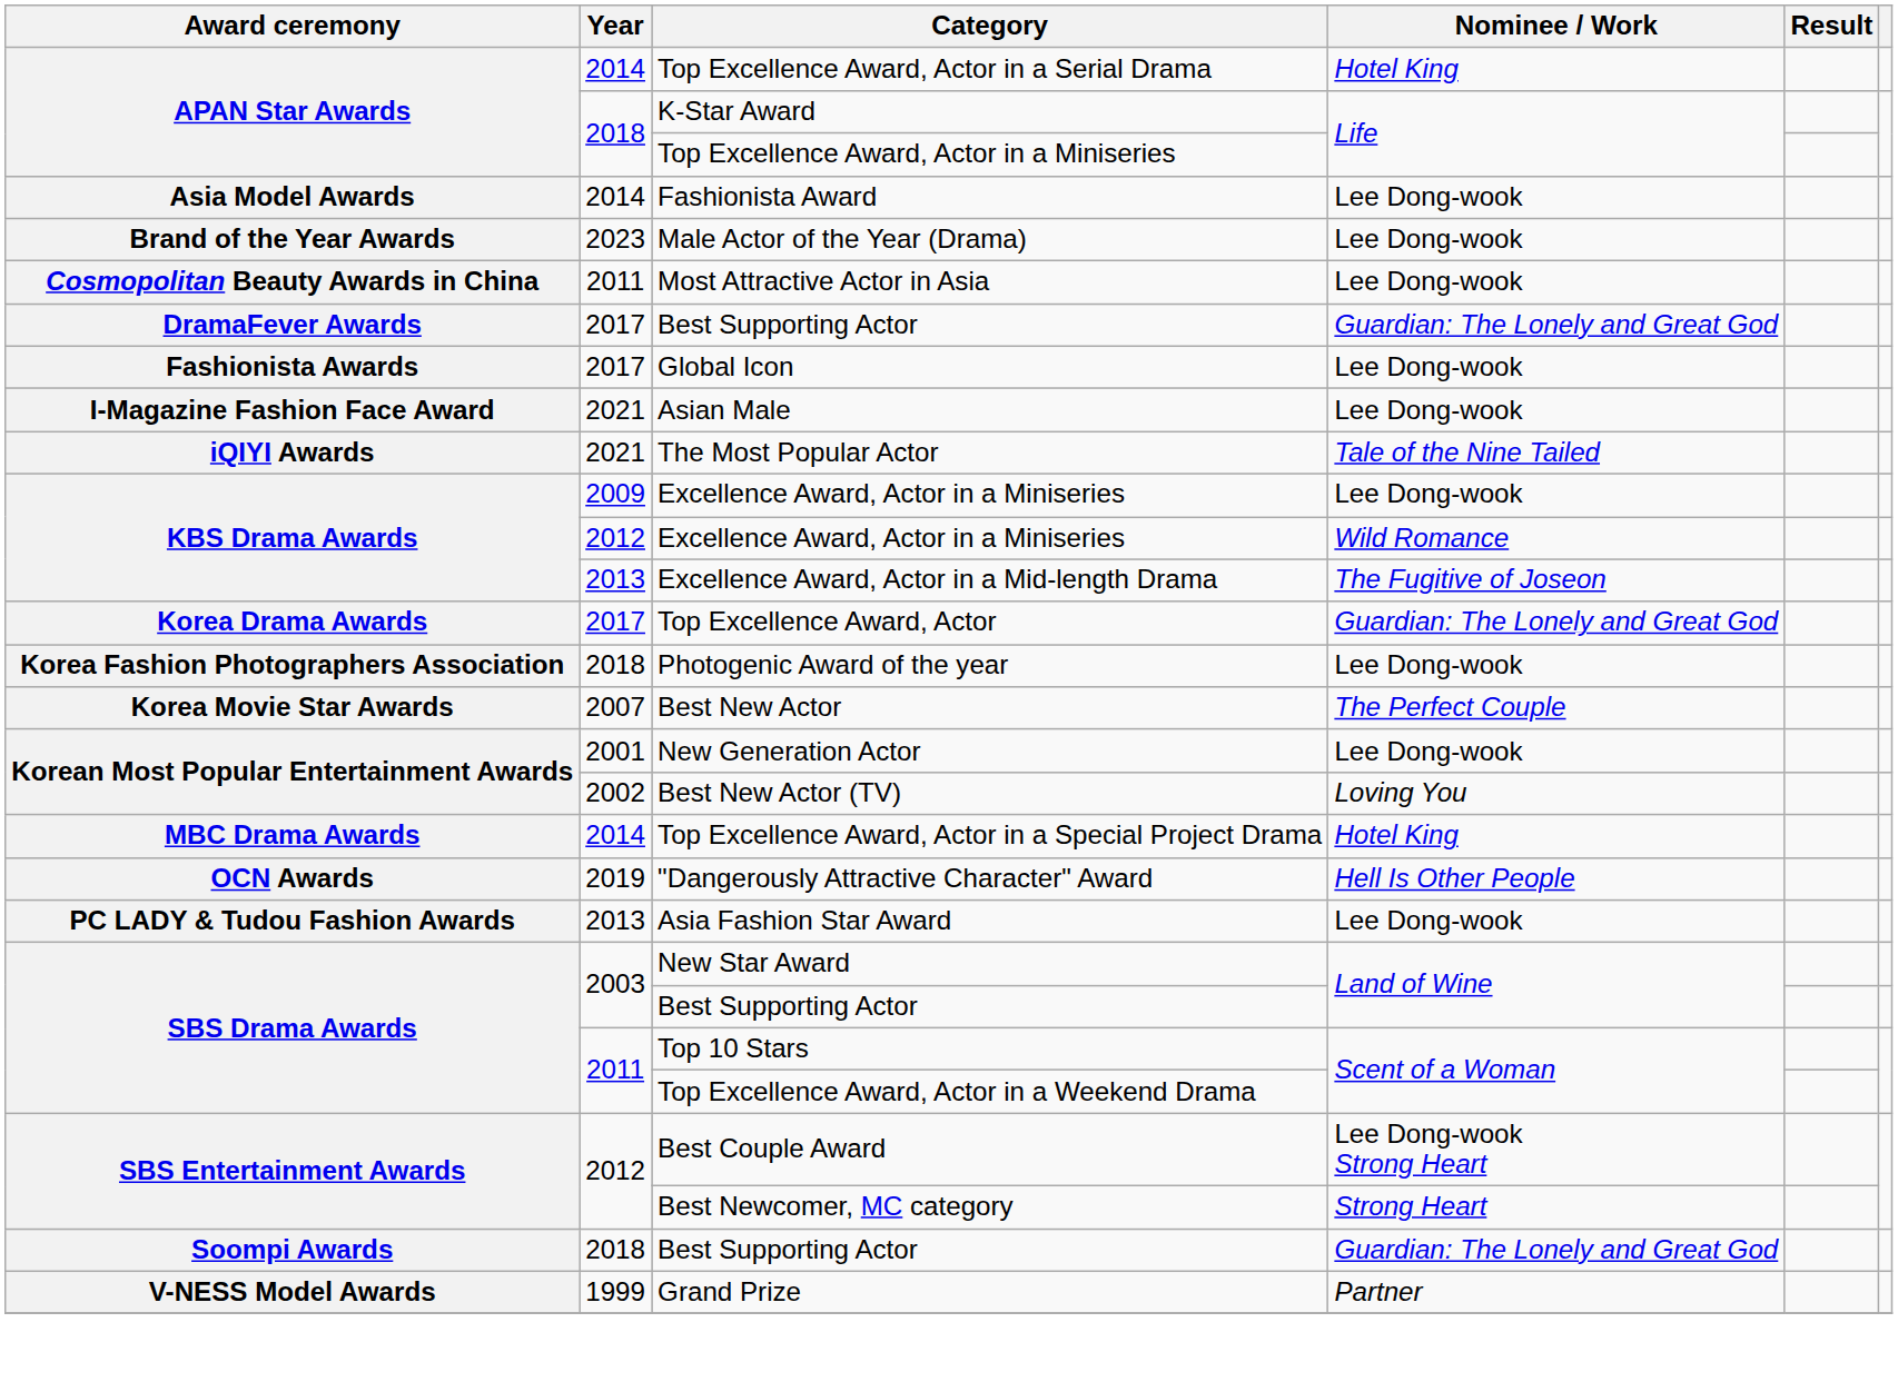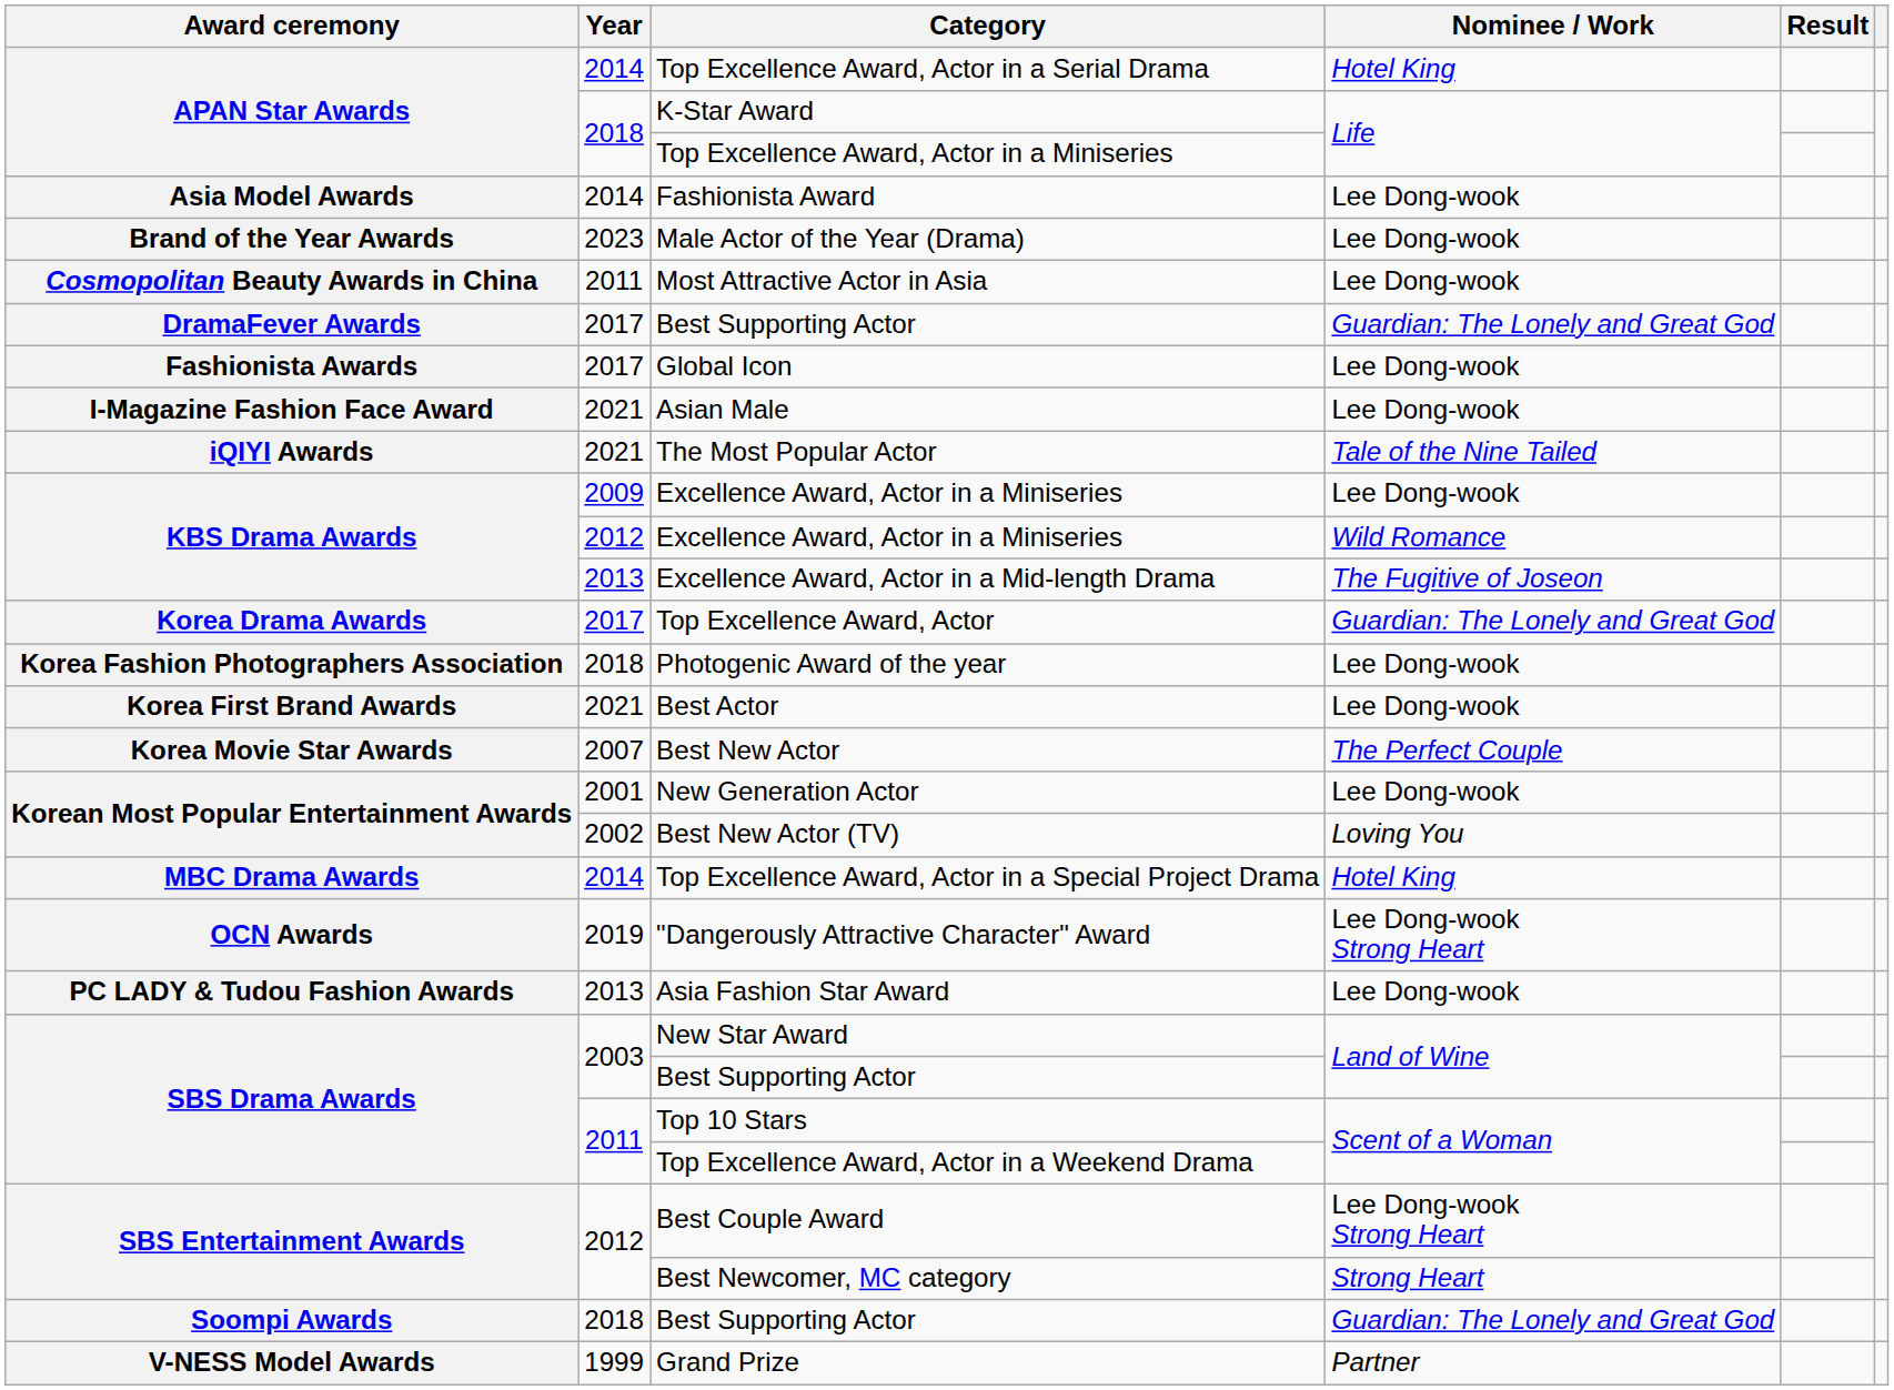+ row: Korea First Brand Awards | 2021 | Best Actor | Lee Dong-wook
"Dangerously Attractive Character" Award | Nominee / Work: Hell Is Other People -> Lee Dong-wook Strong Heart
